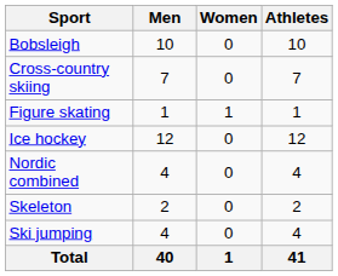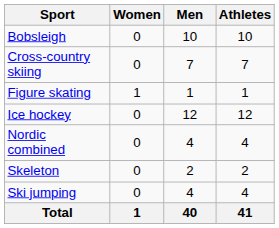columns swapped: Men <-> Women
